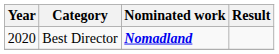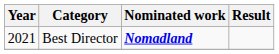Best Director | Year: 2020 -> 2021
